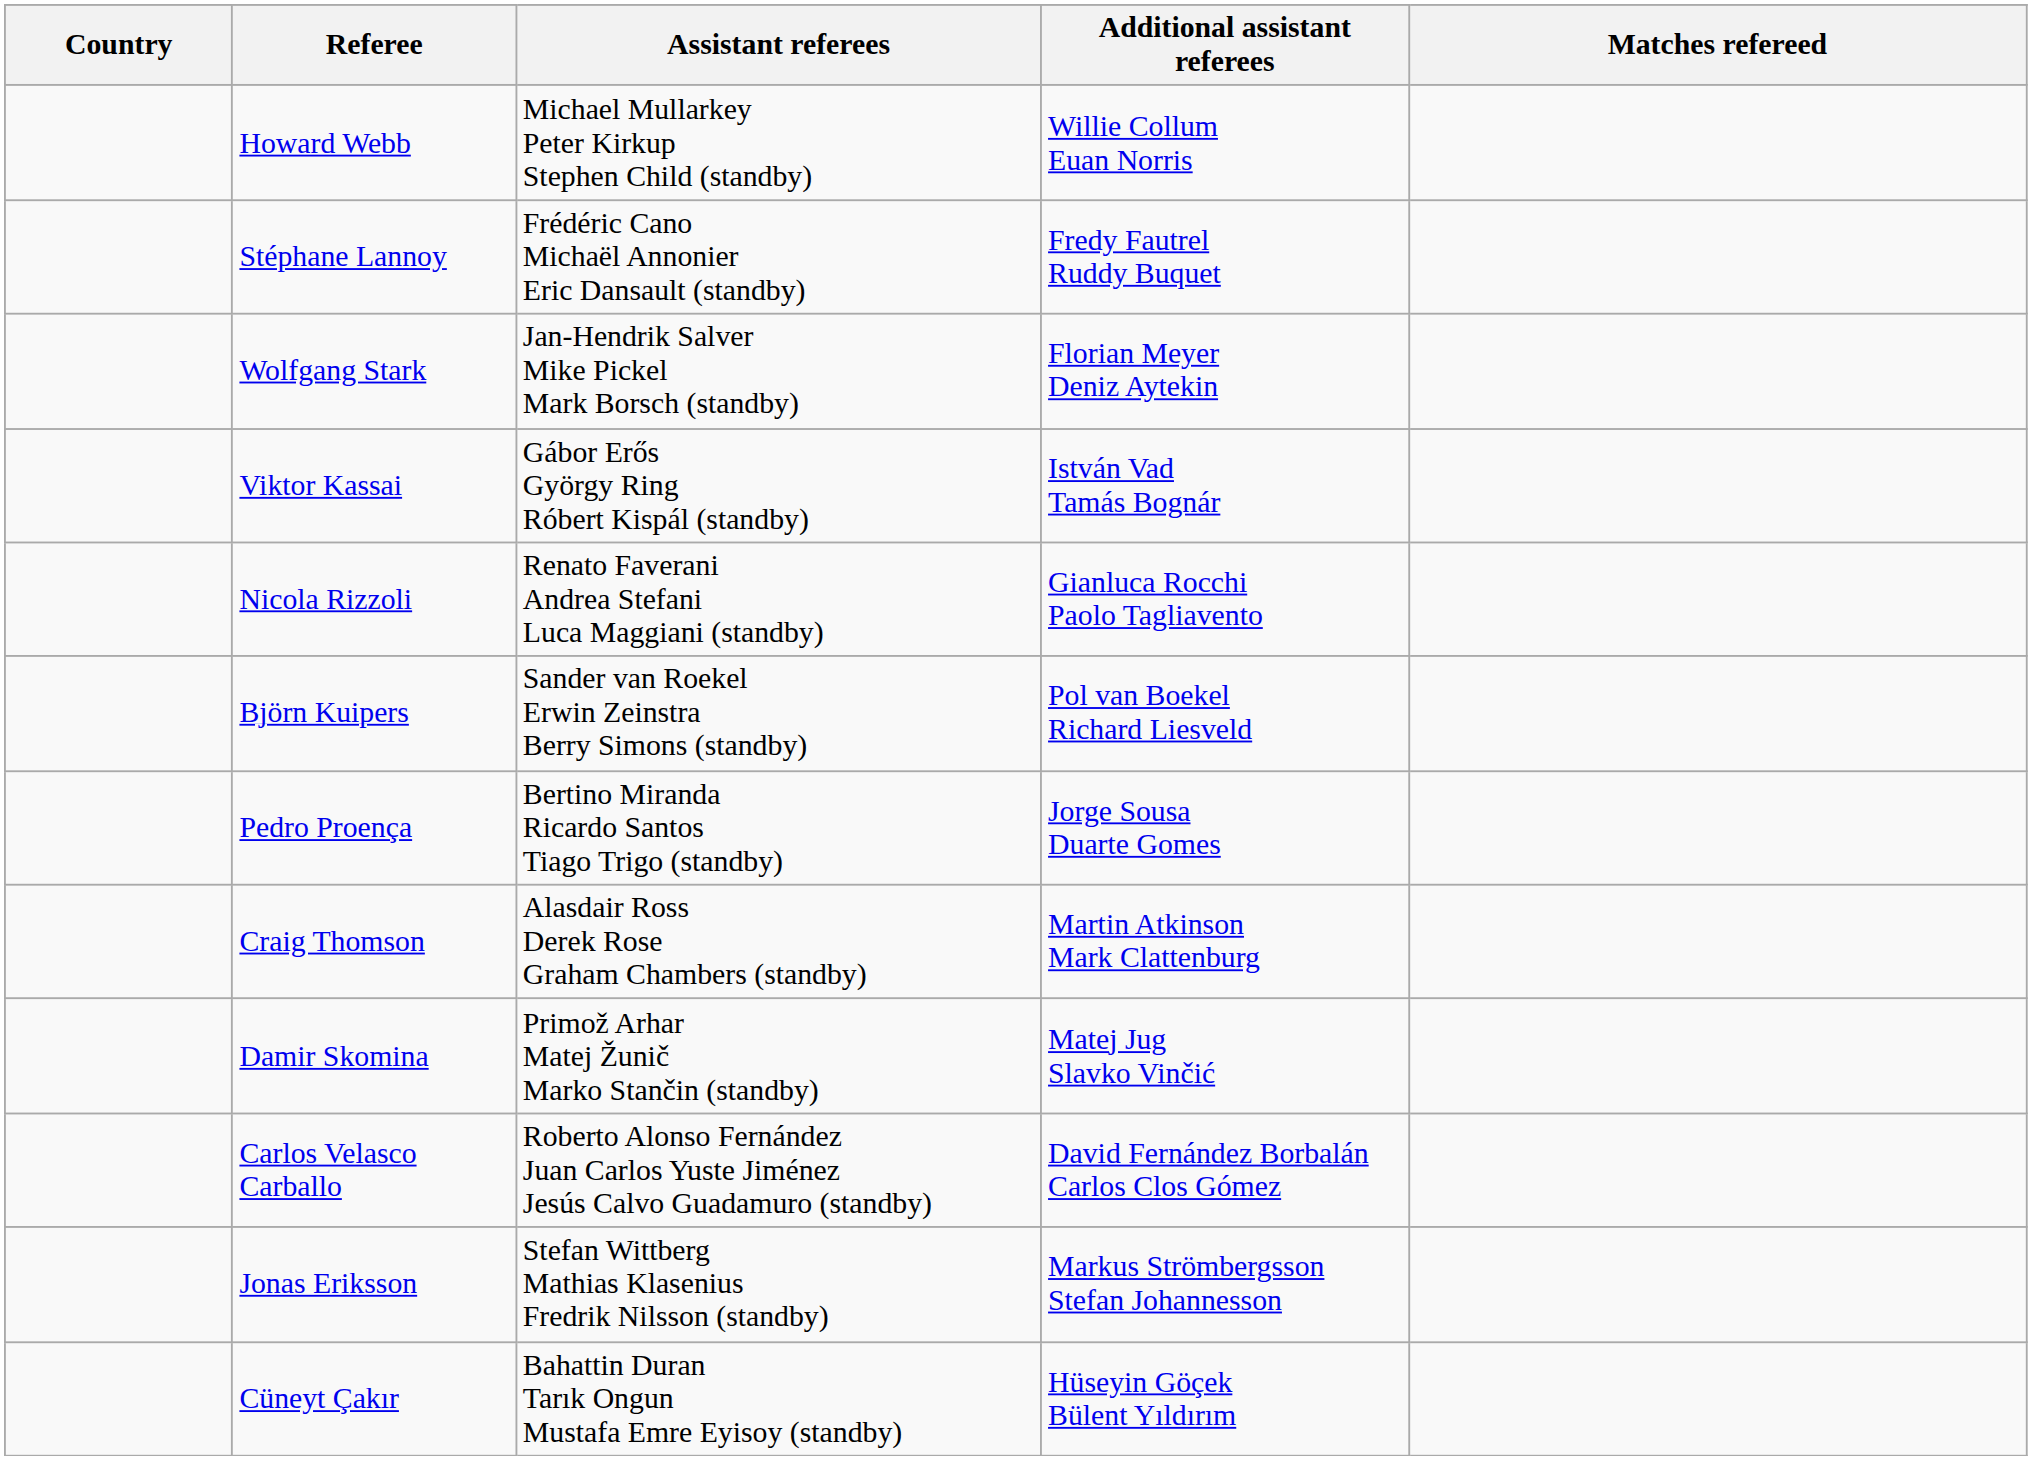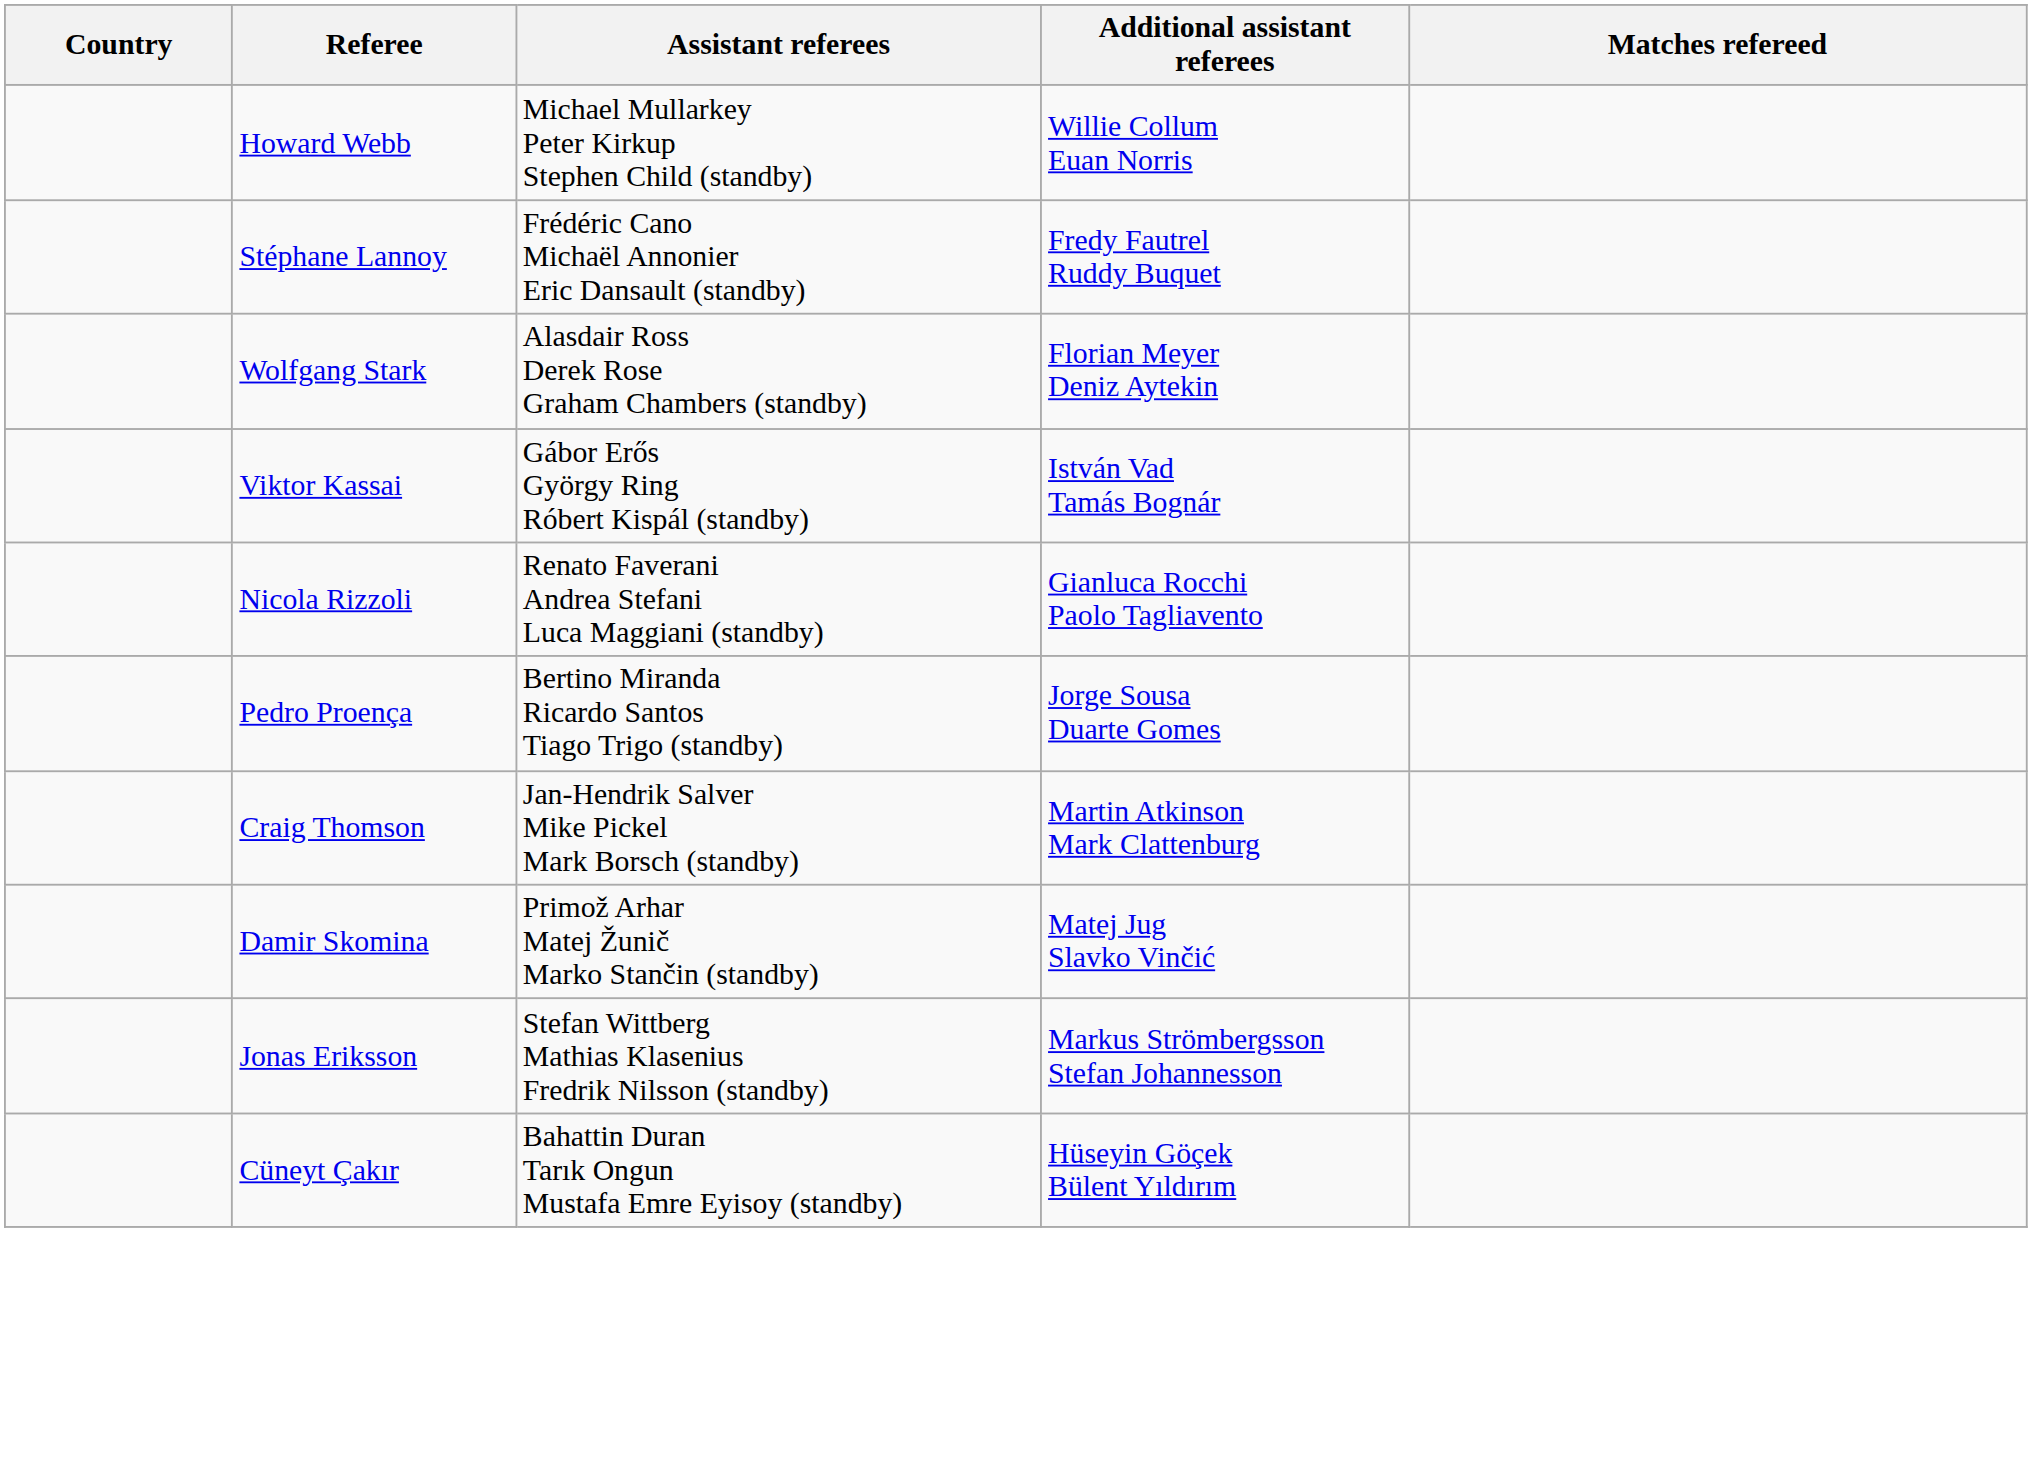Wolfgang Stark | Assistant referees: Jan-Hendrik Salver Mike Pickel Mark Borsch (standby) -> Alasdair Ross Derek Rose Graham Chambers (standby)
- row: Björn Kuipers | Sander van Roekel Erwin Zeinstra Berry Simons (standby) | Pol van Boekel Richard Liesveld
Craig Thomson | Assistant referees: Alasdair Ross Derek Rose Graham Chambers (standby) -> Jan-Hendrik Salver Mike Pickel Mark Borsch (standby)
- row: Carlos Velasco Carballo | Roberto Alonso Fernández Juan Carlos Yuste Jiménez Jesús Calvo Guadamuro (standby) | David Fernández Borbalán Carlos Clos Gómez
